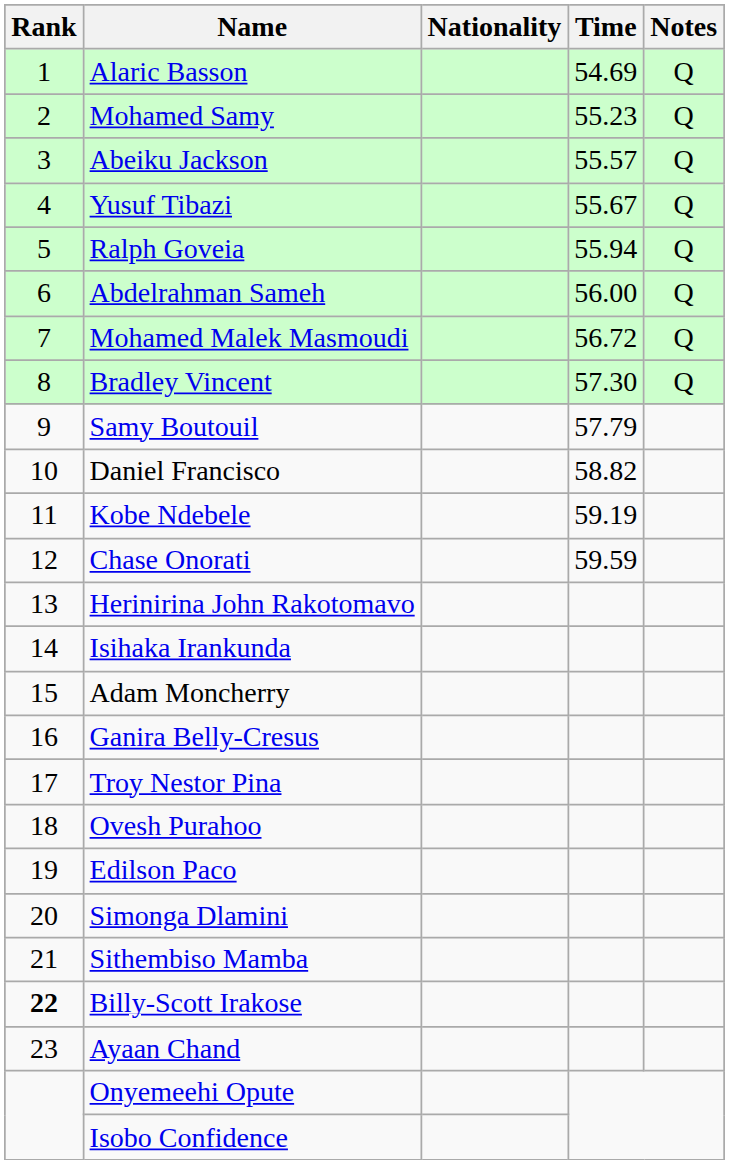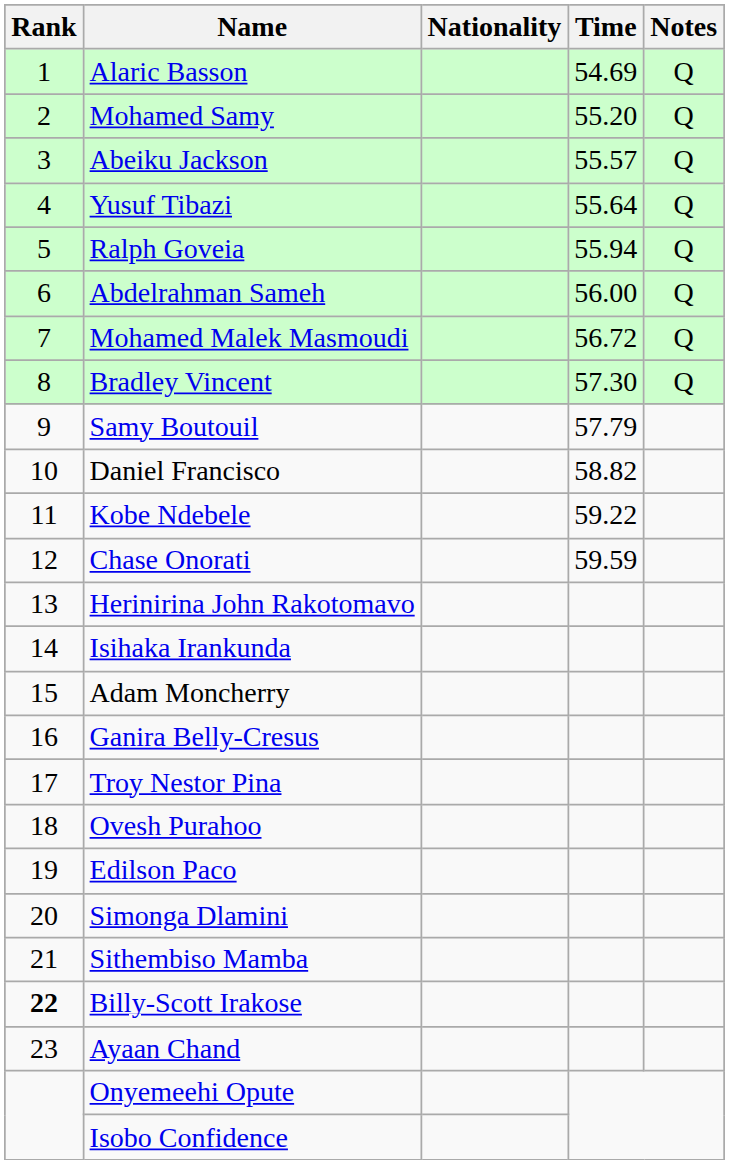Mohamed Samy | Time: 55.23 -> 55.20
Yusuf Tibazi | Time: 55.67 -> 55.64
Kobe Ndebele | Time: 59.19 -> 59.22
